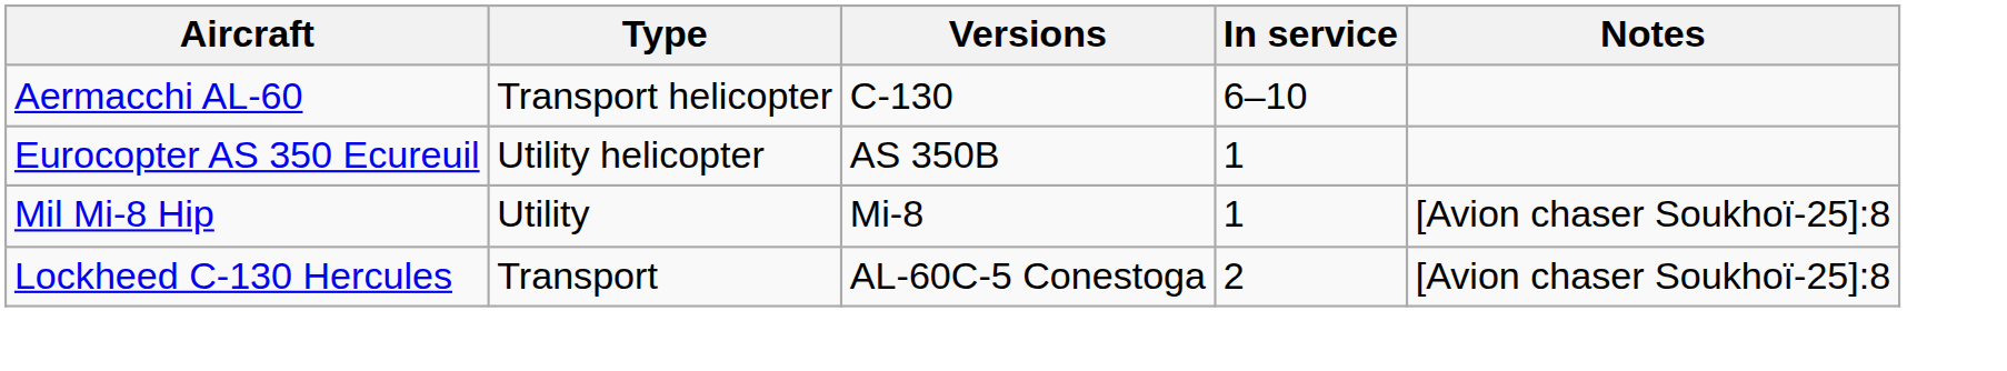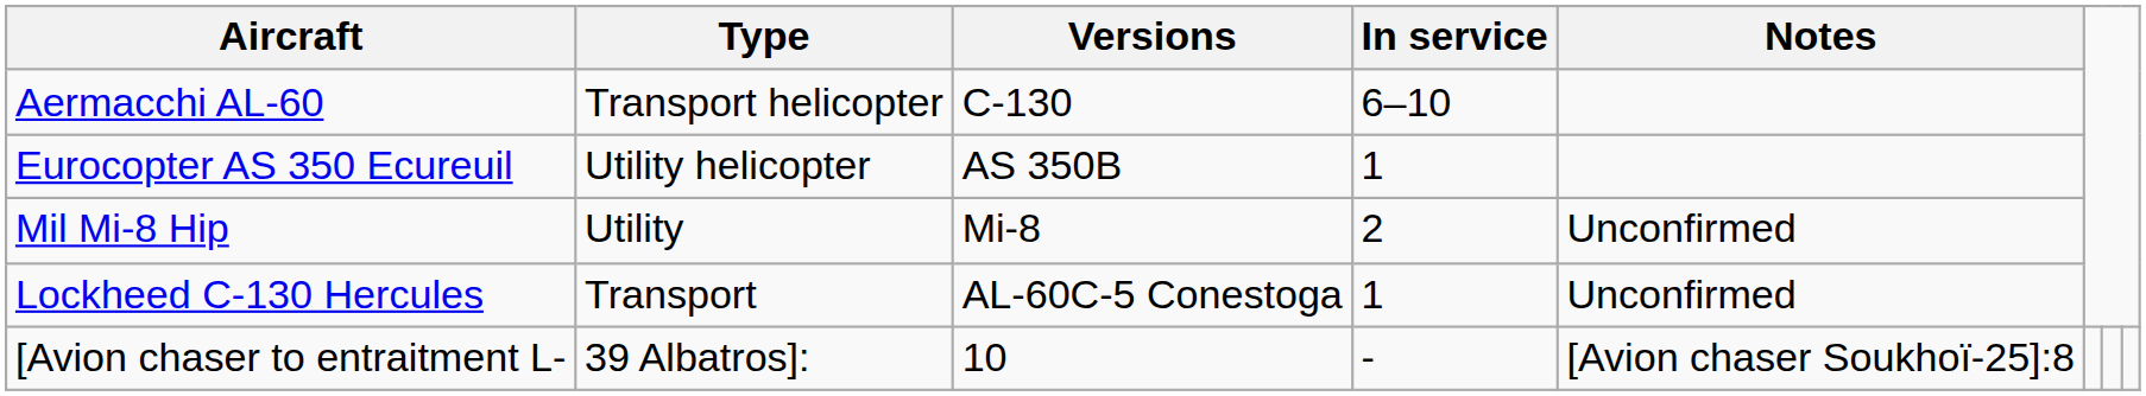Mil Mi-8 Hip | In service: 1 -> 2
Mil Mi-8 Hip | Notes: [Avion chaser Soukhoï-25]:8 -> Unconfirmed
Lockheed C-130 Hercules | In service: 2 -> 1
Lockheed C-130 Hercules | Notes: [Avion chaser Soukhoï-25]:8 -> Unconfirmed
+ row: [Avion chaser to entraitment L- | 39 Albatros]: | 10 | - | [Avion chaser Soukhoï-25]:8
